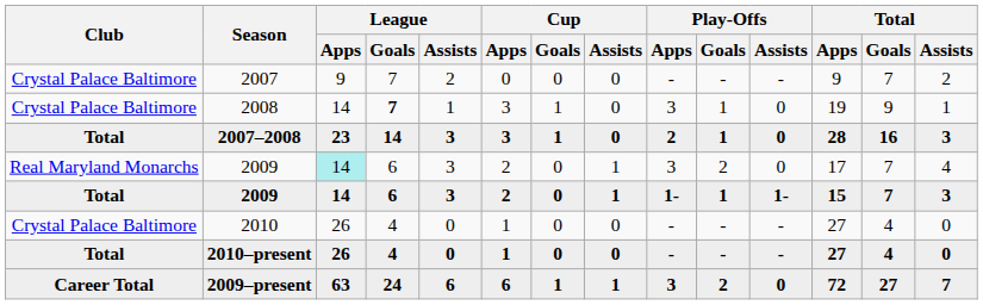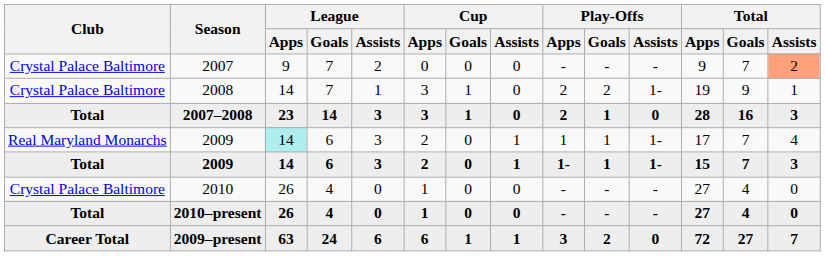2007 | Total / Assists: no background -> lightsalmon background
2008 | League / Goals: bold -> normal
2008 | Play-Offs / Apps: 3 -> 2
2008 | Play-Offs / Goals: 1 -> 2
2008 | Play-Offs / Assists: 0 -> 1-
Real Maryland Monarchs / 2009 | Play-Offs / Apps: 3 -> 1
Real Maryland Monarchs / 2009 | Play-Offs / Goals: 2 -> 1
Real Maryland Monarchs / 2009 | Play-Offs / Assists: 0 -> 1-
